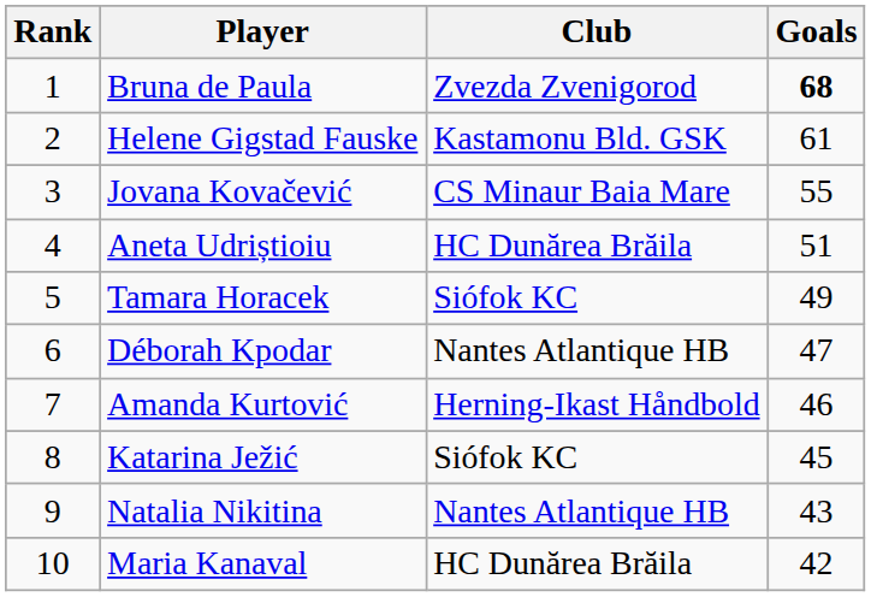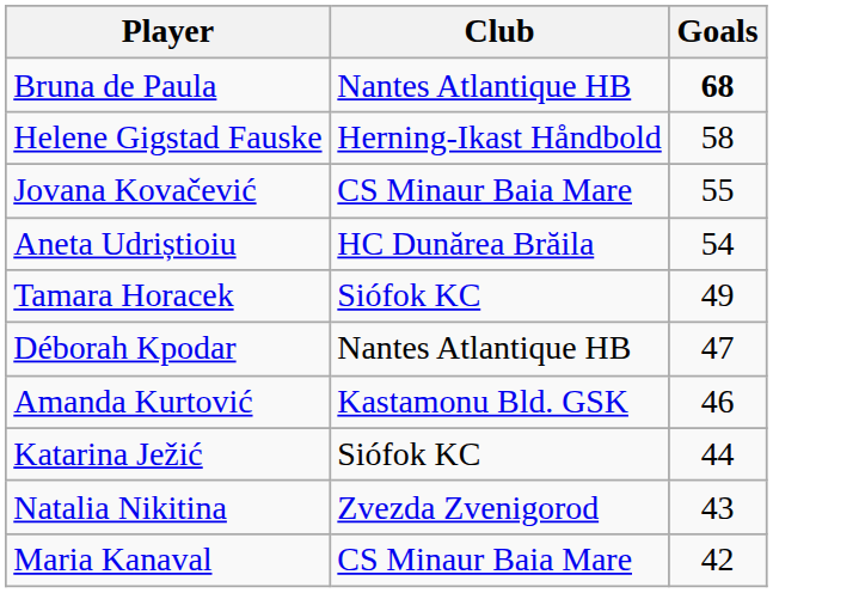- column: Rank | 1 | 2 | 3 | 4 | 5 | 6 | 7 | 8 | 9 | 10
Bruna de Paula | Club: Zvezda Zvenigorod -> Nantes Atlantique HB
Helene Gigstad Fauske | Club: Kastamonu Bld. GSK -> Herning-Ikast Håndbold
Helene Gigstad Fauske | Goals: 61 -> 58
Aneta Udriștioiu | Goals: 51 -> 54
Amanda Kurtović | Club: Herning-Ikast Håndbold -> Kastamonu Bld. GSK
Katarina Ježić | Goals: 45 -> 44
Natalia Nikitina | Club: Nantes Atlantique HB -> Zvezda Zvenigorod
Maria Kanaval | Club: HC Dunărea Brăila -> CS Minaur Baia Mare
